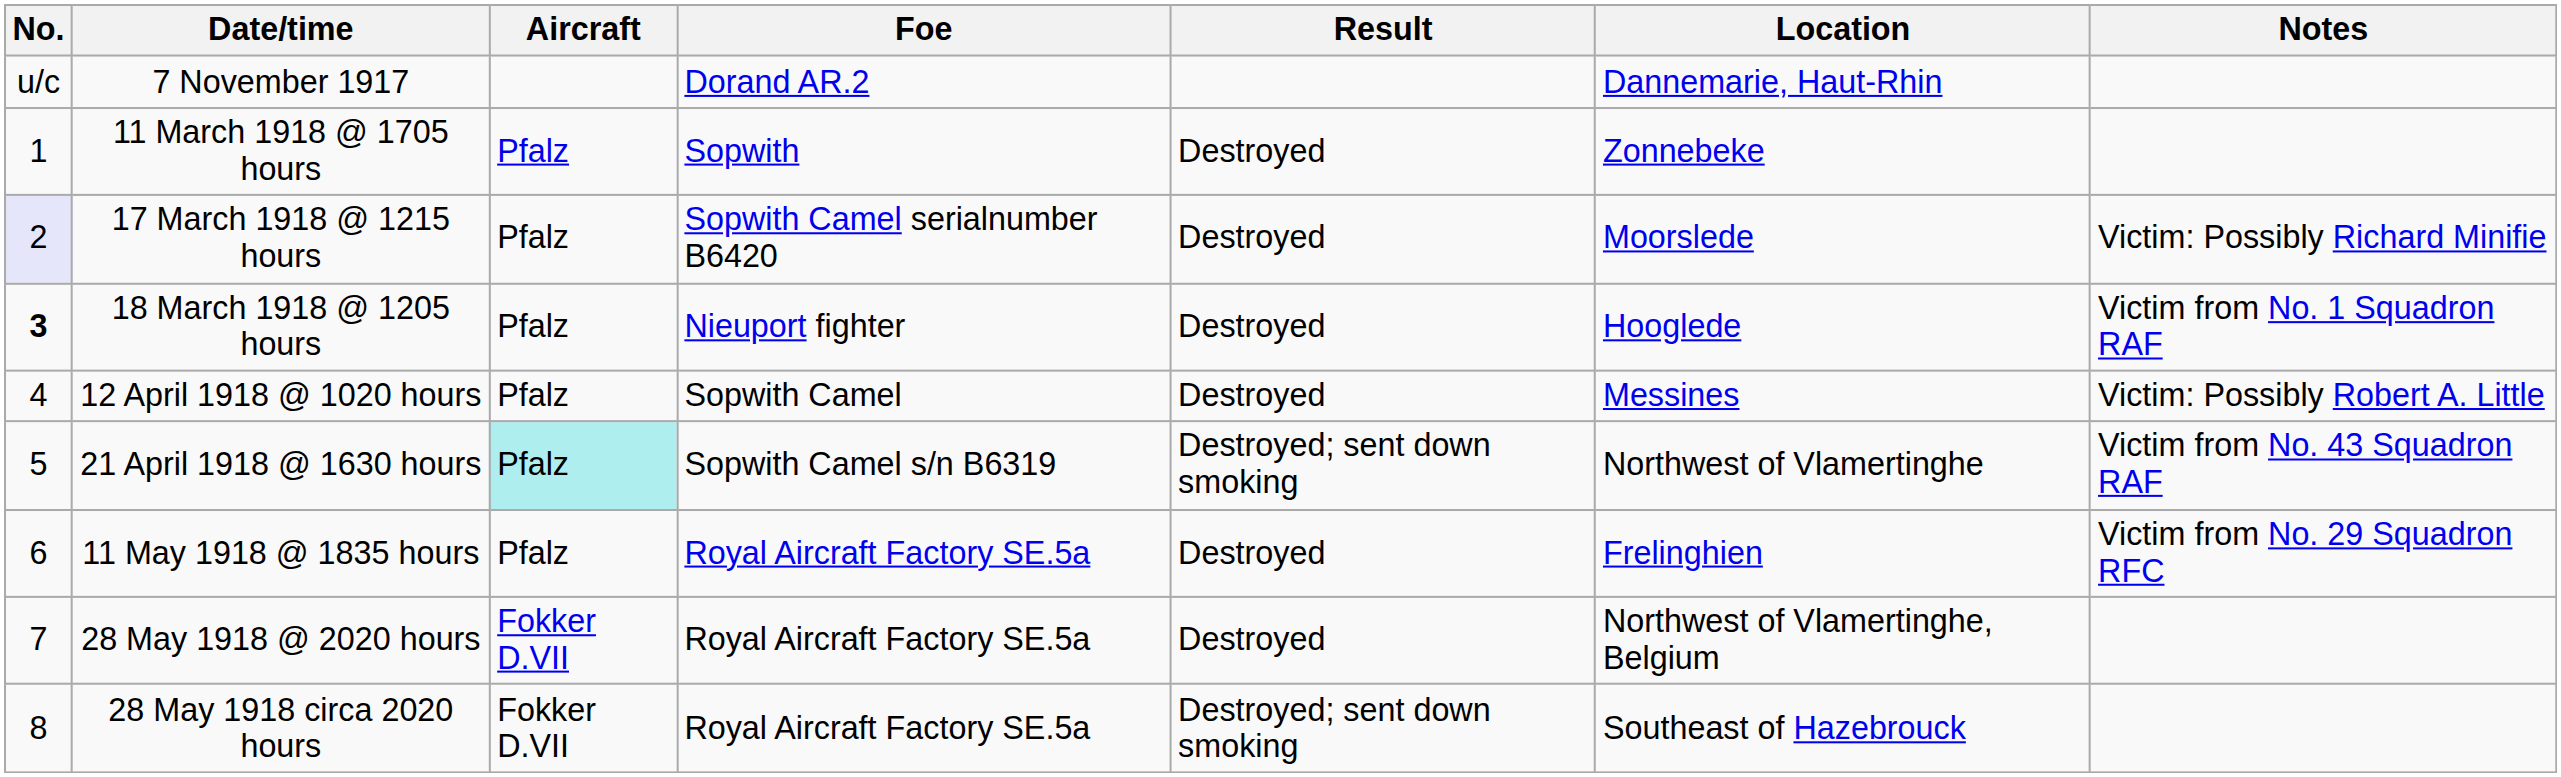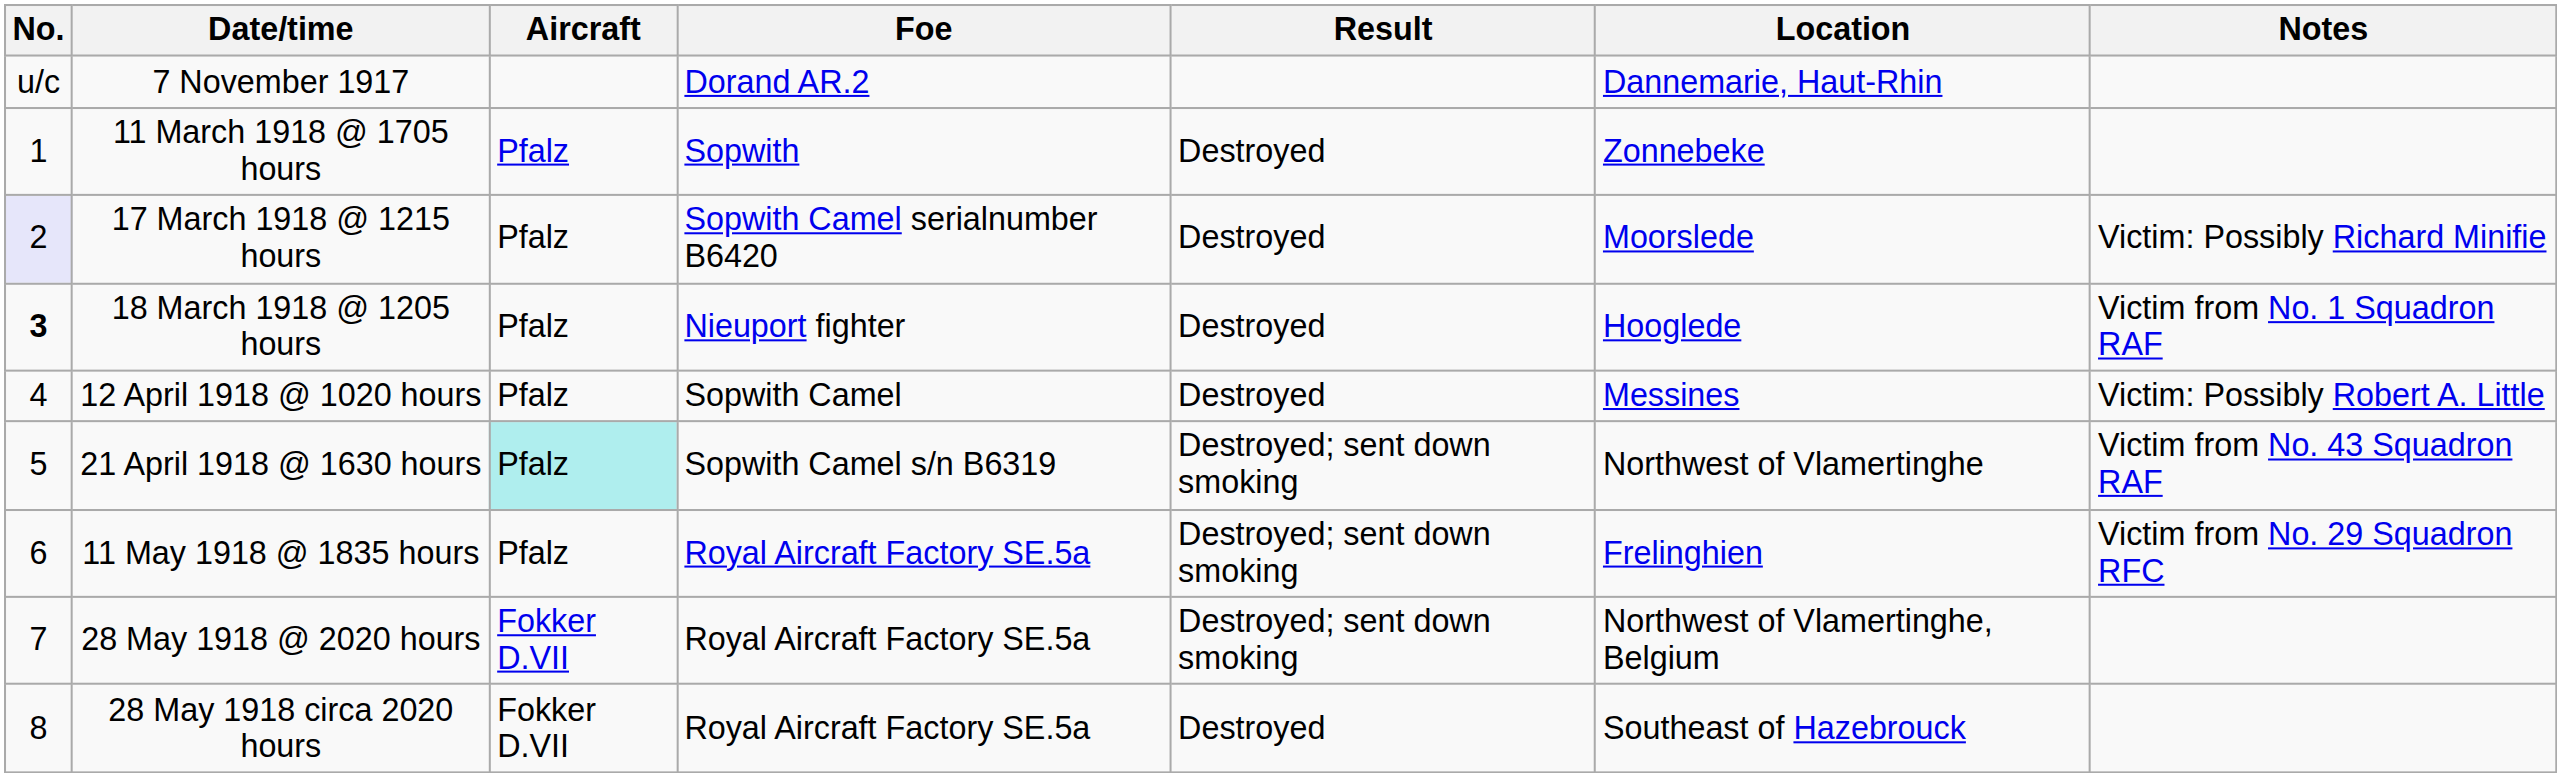11 May 1918 @ 1835 hours | Result: Destroyed -> Destroyed; sent down smoking
28 May 1918 @ 2020 hours | Result: Destroyed -> Destroyed; sent down smoking
28 May 1918 circa 2020 hours | Result: Destroyed; sent down smoking -> Destroyed
